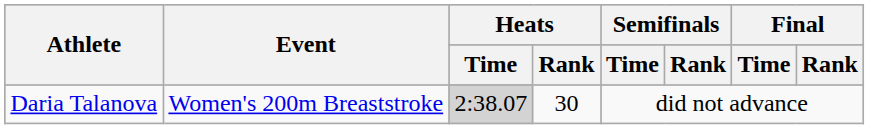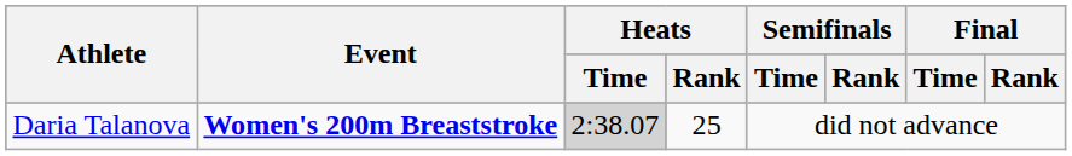Daria Talanova | Event: normal -> bold
Daria Talanova | Heats / Rank: 30 -> 25
